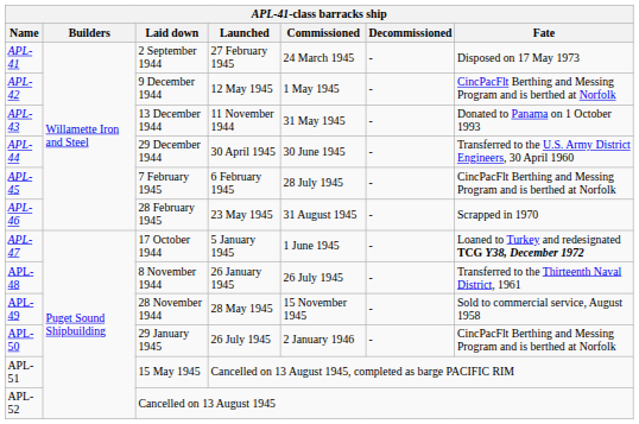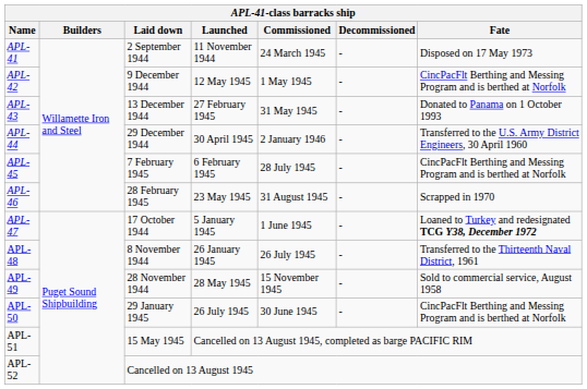APL-41 | Launched: 27 February 1945 -> 11 November 1944
APL-43 | Launched: 11 November 1944 -> 27 February 1945
APL-44 | Commissioned: 30 June 1945 -> 2 January 1946
APL-50 | Commissioned: 2 January 1946 -> 30 June 1945
